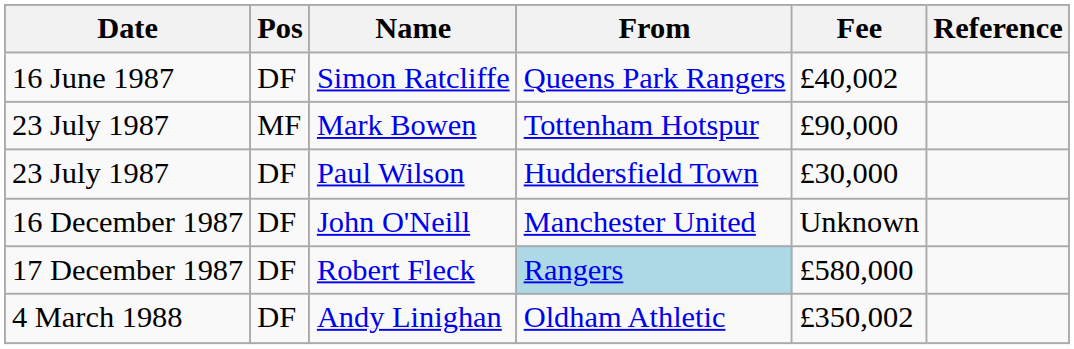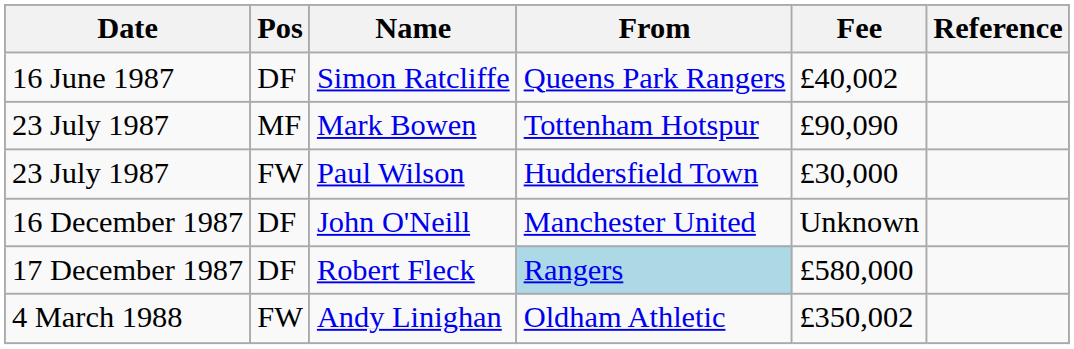Mark Bowen | Fee: £90,000 -> £90,090
Paul Wilson | Pos: DF -> FW
Andy Linighan | Pos: DF -> FW
